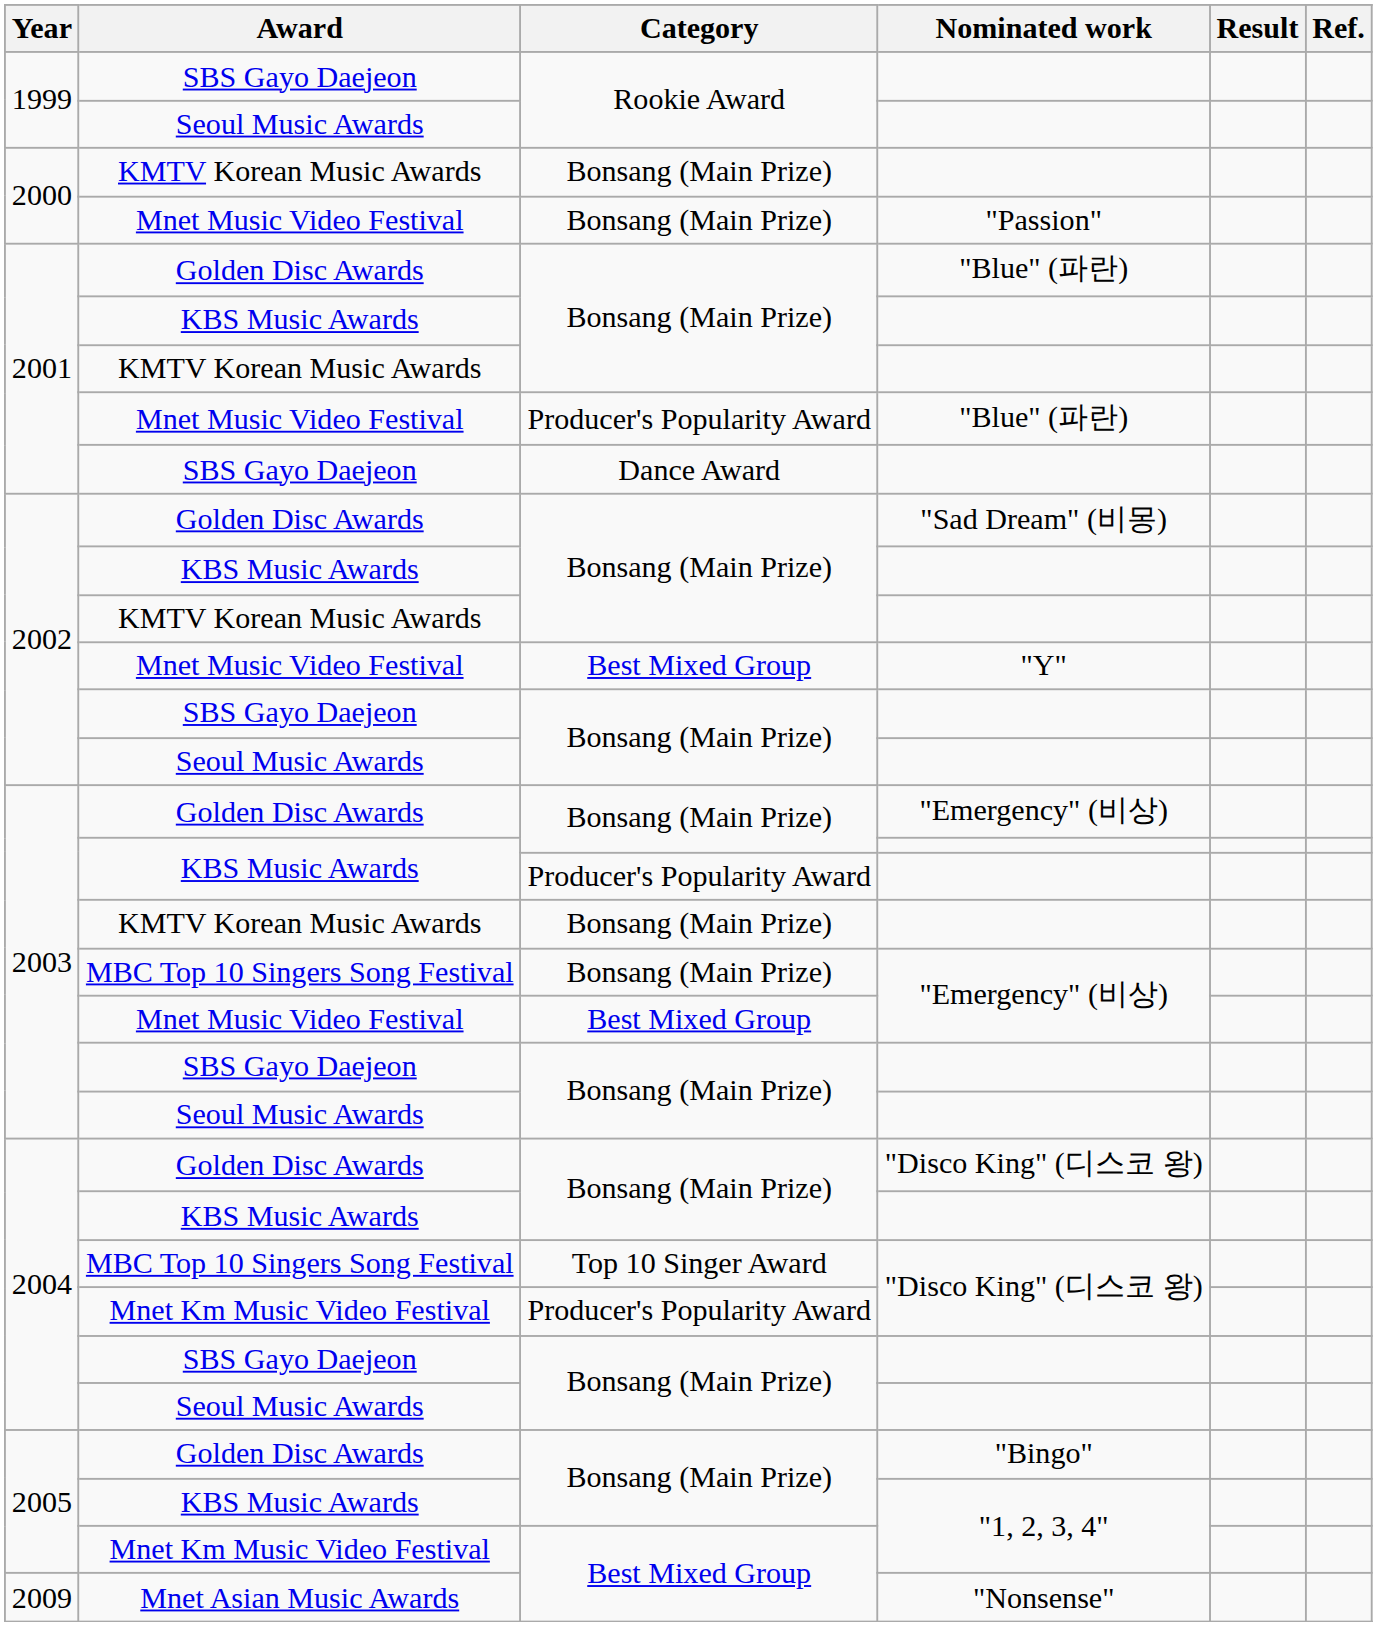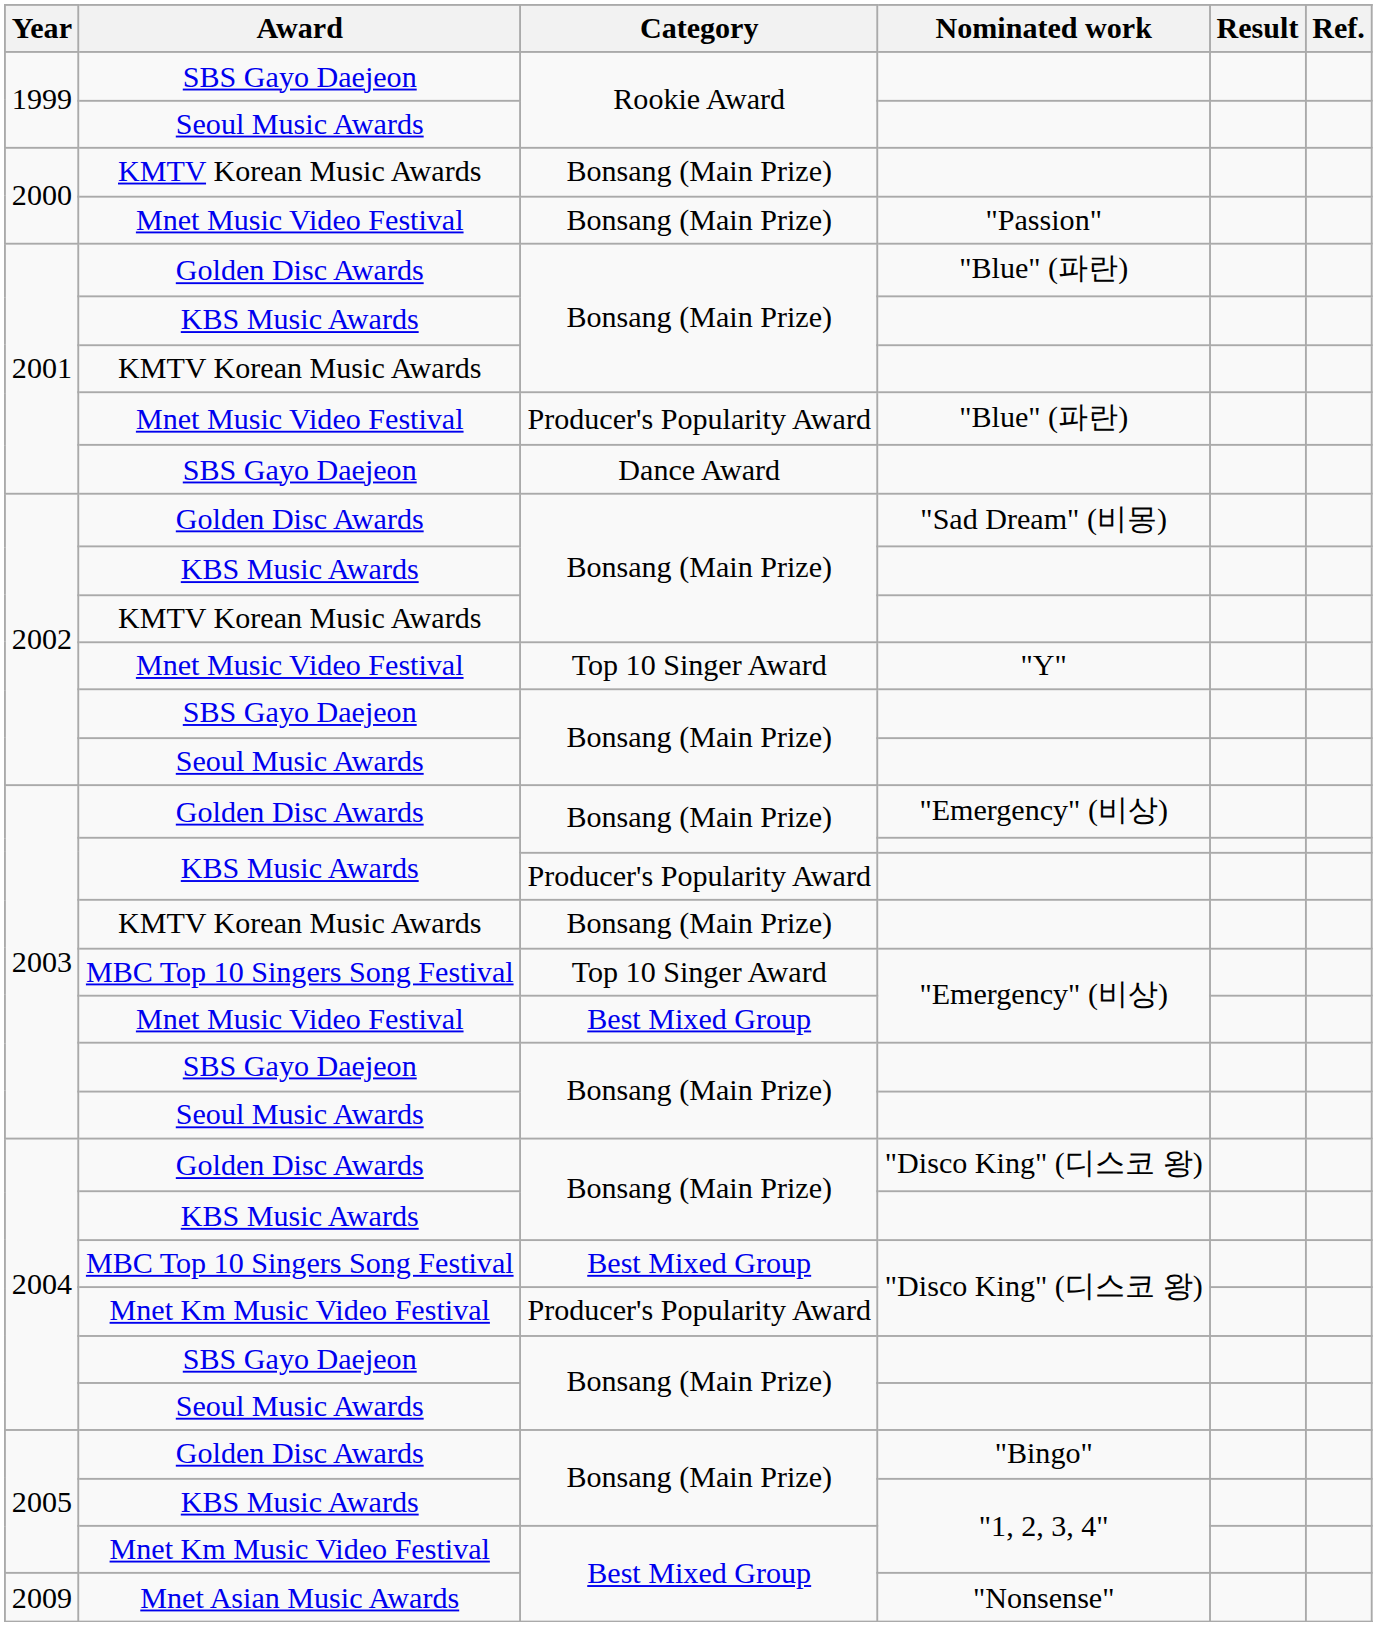"Y" | Category: Best Mixed Group -> Top 10 Singer Award
MBC Top 10 Singers Song Festival / "Emergency" (비상) | Category: Bonsang (Main Prize) -> Top 10 Singer Award
MBC Top 10 Singers Song Festival / "Disco King" (디스코 왕) | Category: Top 10 Singer Award -> Best Mixed Group
